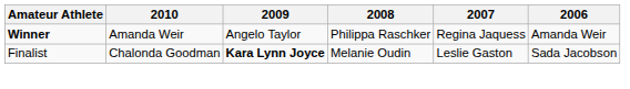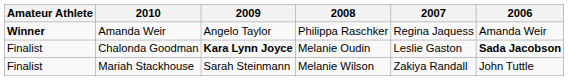Chalonda Goodman | 2006: normal -> bold
+ row: Finalist | Mariah Stackhouse | Sarah Steinmann | Melanie Wilson | Zakiya Randall | John Tuttle
